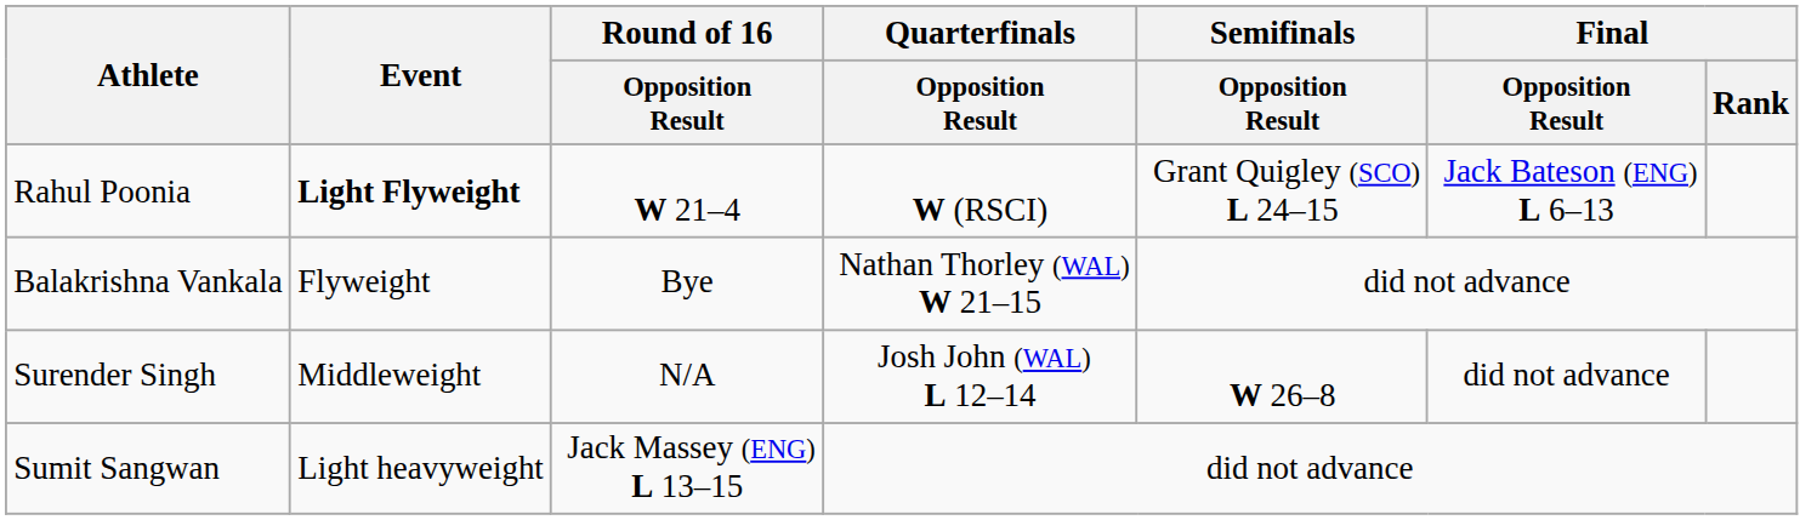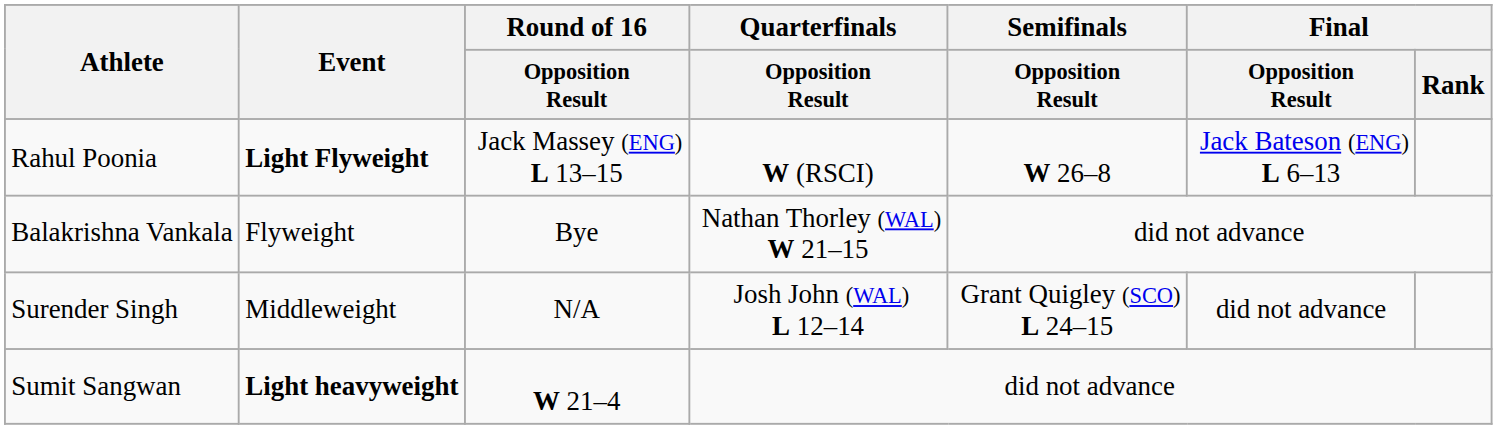Rahul Poonia | Round of 16 / Opposition Result: W 21–4 -> Jack Massey (ENG) L 13–15
Rahul Poonia | Semifinals / Opposition Result: Grant Quigley (SCO) L 24–15 -> W 26–8
Surender Singh | Semifinals / Opposition Result: W 26–8 -> Grant Quigley (SCO) L 24–15
Sumit Sangwan | Event: normal -> bold
Sumit Sangwan | Round of 16 / Opposition Result: Jack Massey (ENG) L 13–15 -> W 21–4
